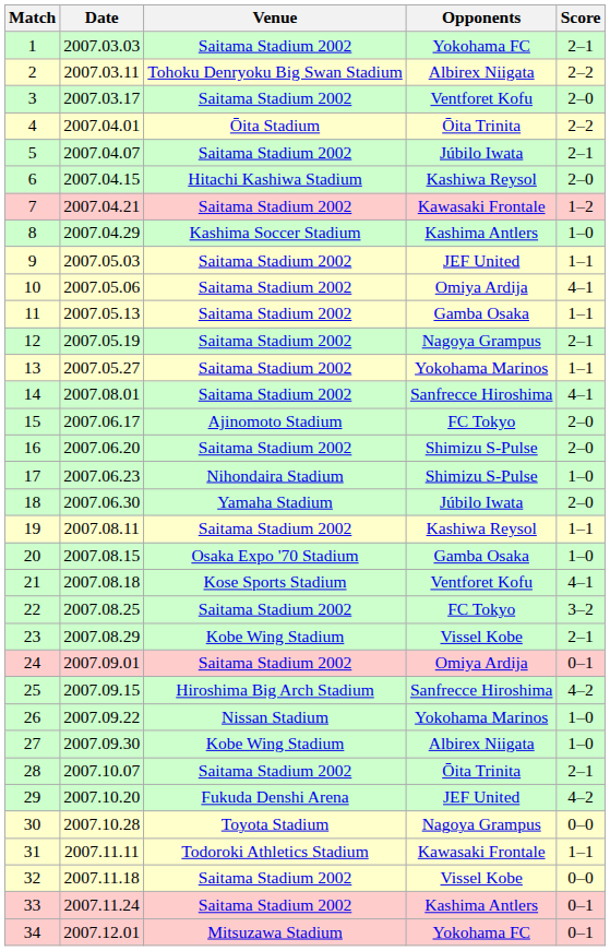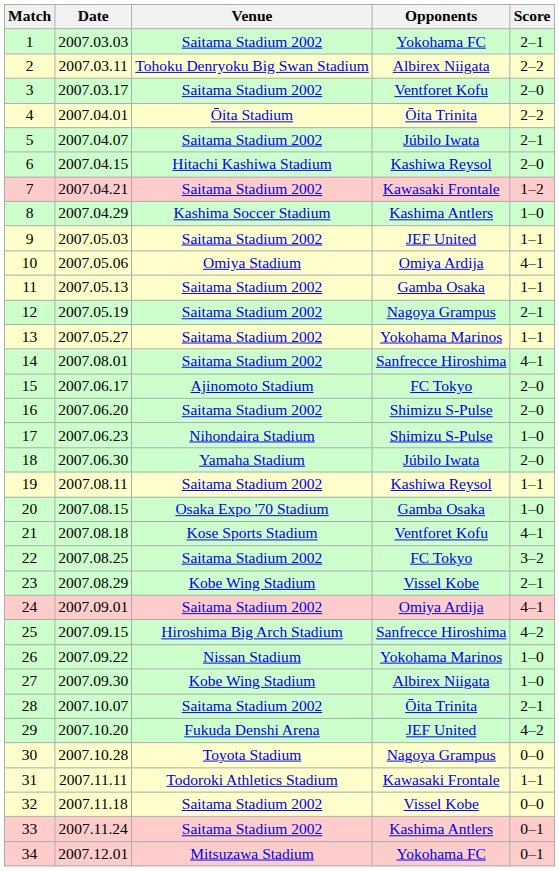10 | Venue: Saitama Stadium 2002 -> Omiya Stadium
24 | Score: 0–1 -> 4–1
